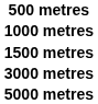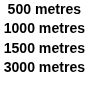- row: 5000 metres
